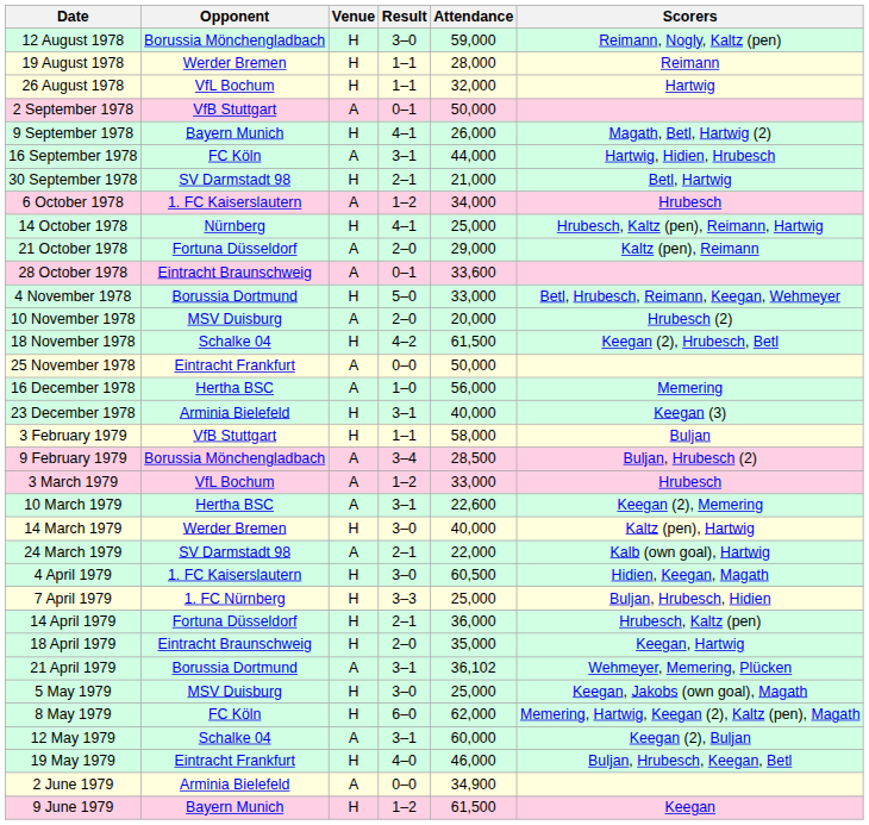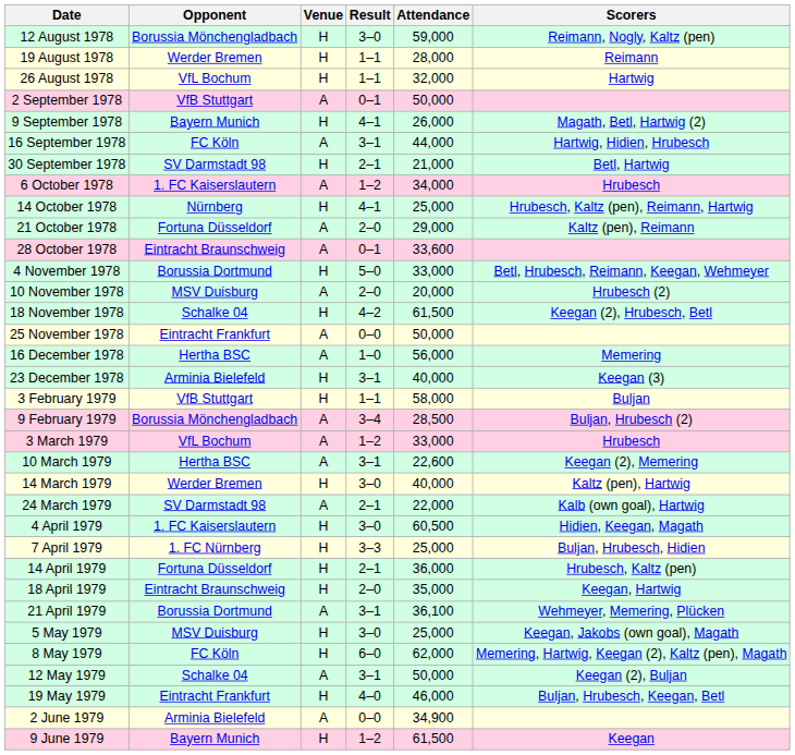21 April 1979 | Attendance: 36,102 -> 36,100
12 May 1979 | Attendance: 60,000 -> 50,000
